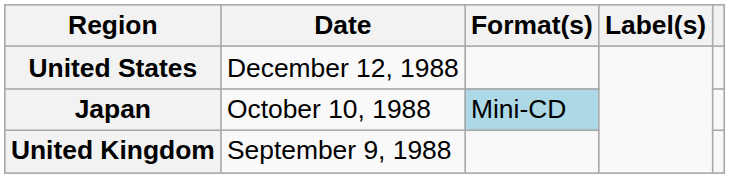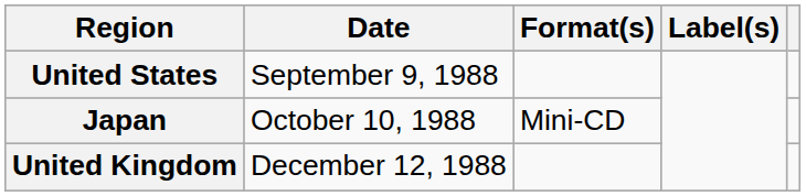United States | Date: December 12, 1988 -> September 9, 1988
Japan | Format(s): lightblue background -> no background
United Kingdom | Date: September 9, 1988 -> December 12, 1988
